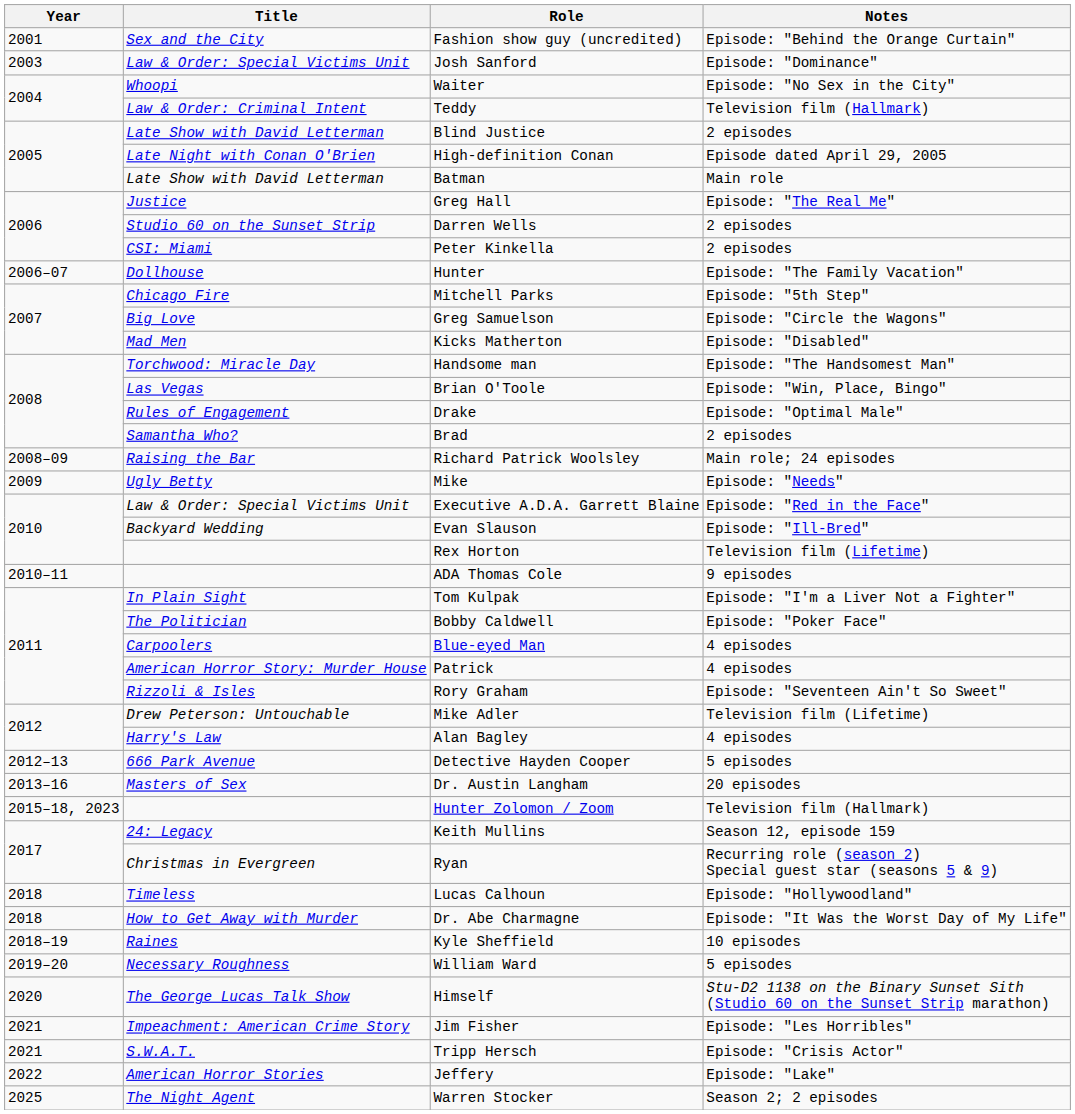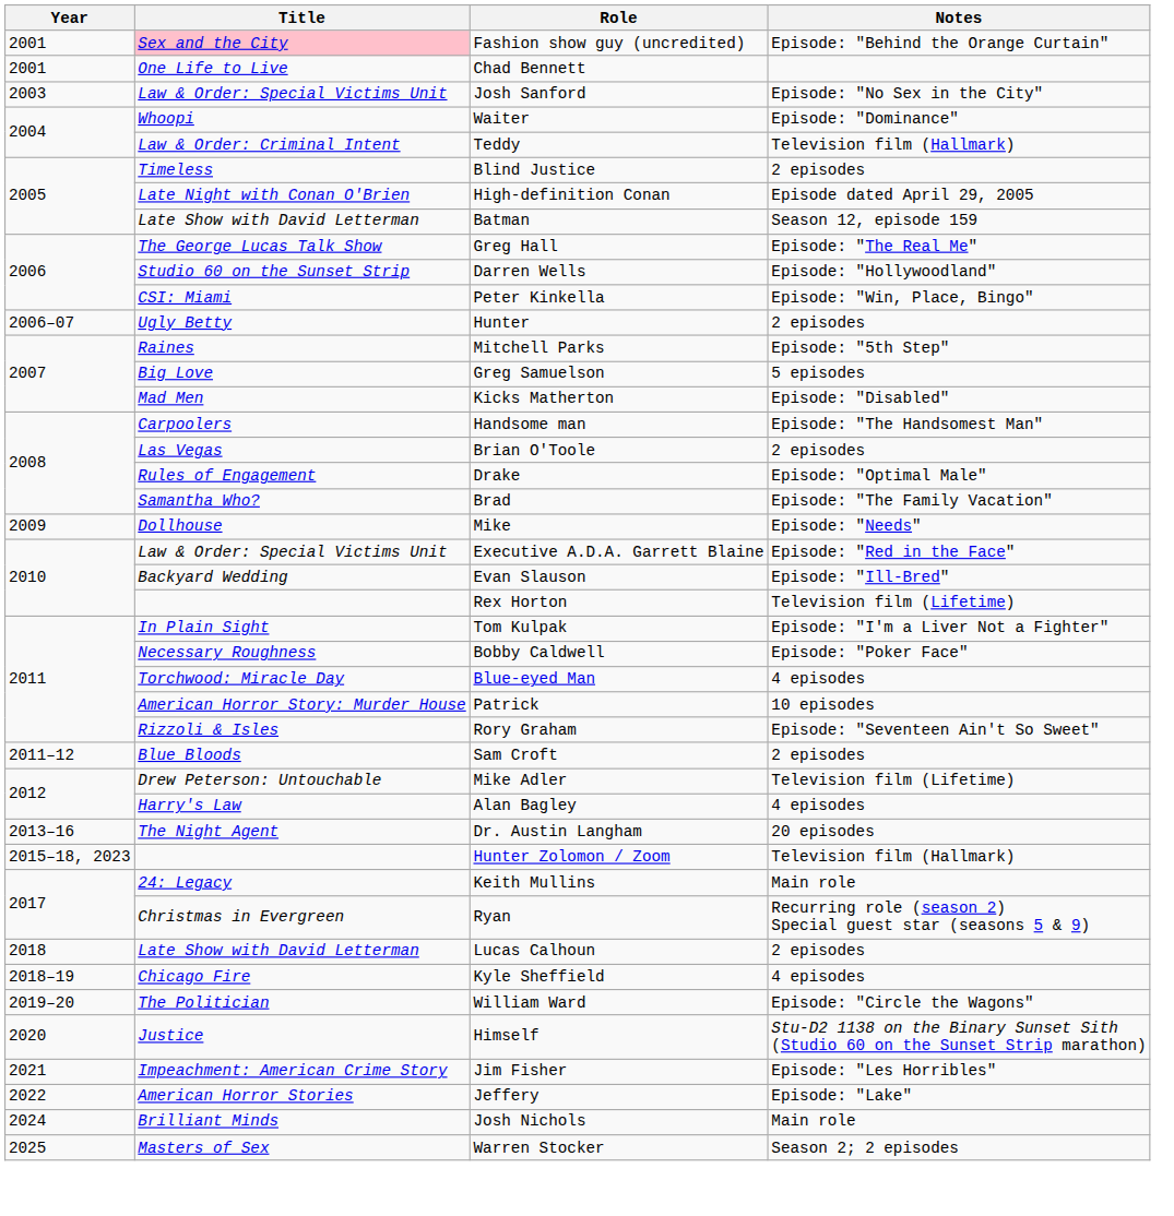Fashion show guy (uncredited) | Title: no background -> pink background
+ row: 2001 | One Life to Live | Chad Bennett
Josh Sanford | Notes: Episode: "Dominance" -> Episode: "No Sex in the City"
Waiter | Notes: Episode: "No Sex in the City" -> Episode: "Dominance"
Blind Justice | Title: Late Show with David Letterman -> Timeless
Batman | Notes: Main role -> Season 12, episode 159
Greg Hall | Title: Justice -> The George Lucas Talk Show
Darren Wells | Notes: 2 episodes -> Episode: "Hollywoodland"
Peter Kinkella | Notes: 2 episodes -> Episode: "Win, Place, Bingo"
Hunter | Title: Dollhouse -> Ugly Betty
Hunter | Notes: Episode: "The Family Vacation" -> 2 episodes
Mitchell Parks | Title: Chicago Fire -> Raines
Greg Samuelson | Notes: Episode: "Circle the Wagons" -> 5 episodes
Handsome man | Title: Torchwood: Miracle Day -> Carpoolers
Brian O'Toole | Notes: Episode: "Win, Place, Bingo" -> 2 episodes
Brad | Notes: 2 episodes -> Episode: "The Family Vacation"
- row: 2008–09 | Raising the Bar | Richard Patrick Woolsley | Main role; 24 episodes
Mike | Title: Ugly Betty -> Dollhouse
- row: 2010–11 | ADA Thomas Cole | 9 episodes
Bobby Caldwell | Title: The Politician -> Necessary Roughness
Blue-eyed Man | Title: Carpoolers -> Torchwood: Miracle Day
Patrick | Notes: 4 episodes -> 10 episodes
+ row: 2011–12 | Blue Bloods | Sam Croft | 2 episodes
- row: 2012–13 | 666 Park Avenue | Detective Hayden Cooper | 5 episodes
Dr. Austin Langham | Title: Masters of Sex -> The Night Agent
Keith Mullins | Notes: Season 12, episode 159 -> Main role
Lucas Calhoun | Title: Timeless -> Late Show with David Letterman
Lucas Calhoun | Notes: Episode: "Hollywoodland" -> 2 episodes
- row: 2018 | How to Get Away with Murder | Dr. Abe Charmagne | Episode: "It Was the Worst Day of My Life"
Kyle Sheffield | Title: Raines -> Chicago Fire
Kyle Sheffield | Notes: 10 episodes -> 4 episodes
William Ward | Title: Necessary Roughness -> The Politician
William Ward | Notes: 5 episodes -> Episode: "Circle the Wagons"
Himself | Title: The George Lucas Talk Show -> Justice
- row: 2021 | S.W.A.T. | Tripp Hersch | Episode: "Crisis Actor"
+ row: 2024 | Brilliant Minds | Josh Nichols | Main role
Warren Stocker | Title: The Night Agent -> Masters of Sex
